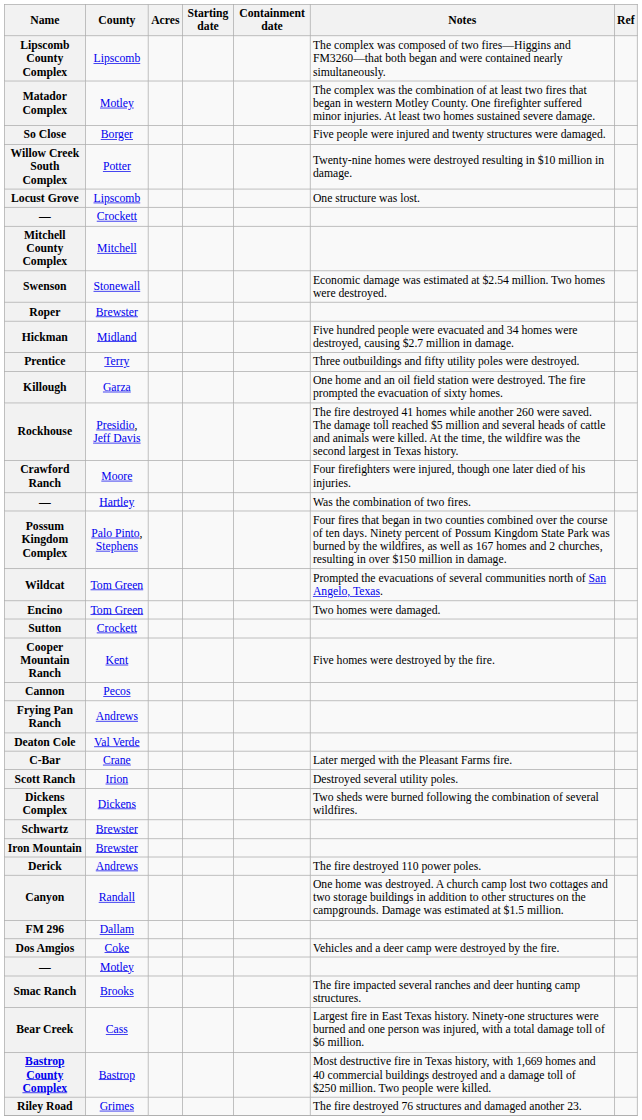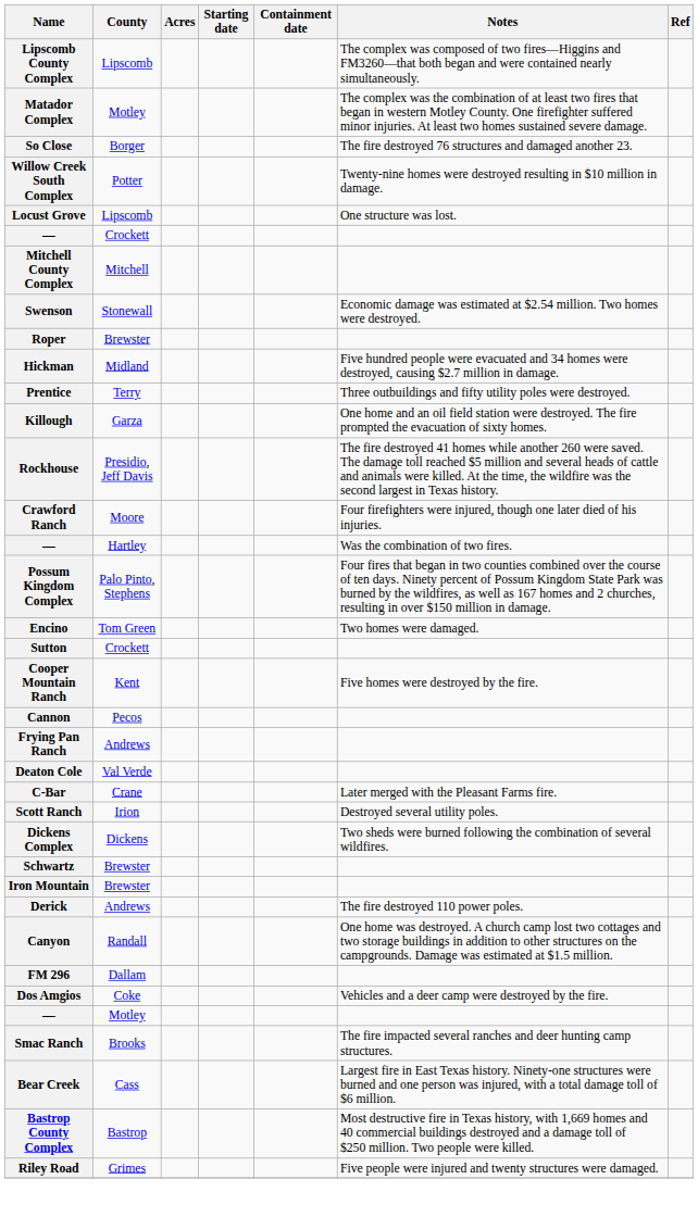So Close | Notes: Five people were injured and twenty structures were damaged. -> The fire destroyed 76 structures and damaged another 23.
- row: Wildcat | Tom Green | Prompted the evacuations of several communities north of San Angelo, Texas.
Riley Road | Notes: The fire destroyed 76 structures and damaged another 23. -> Five people were injured and twenty structures were damaged.
